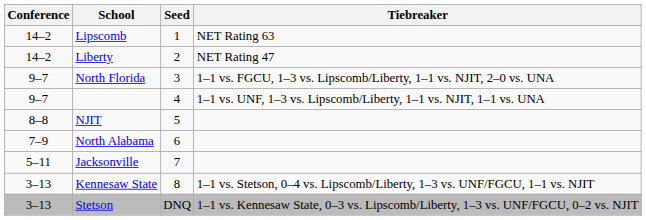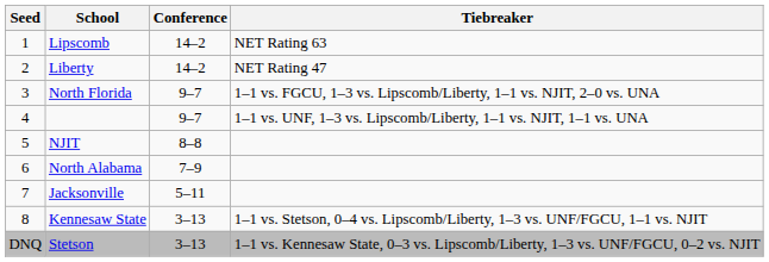columns swapped: Seed <-> Conference
